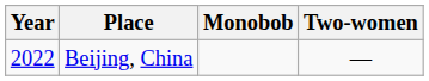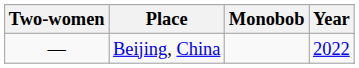columns swapped: Year <-> Two-women
